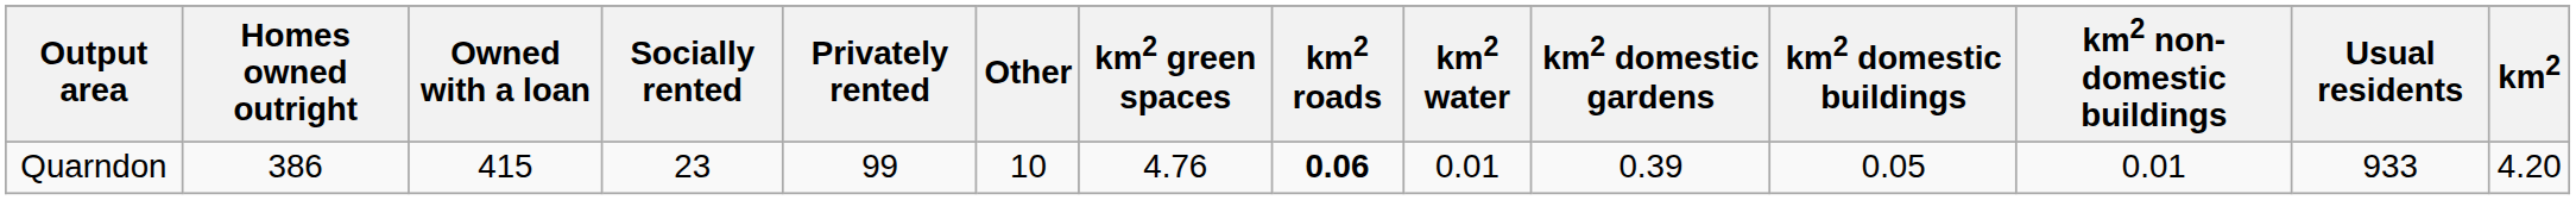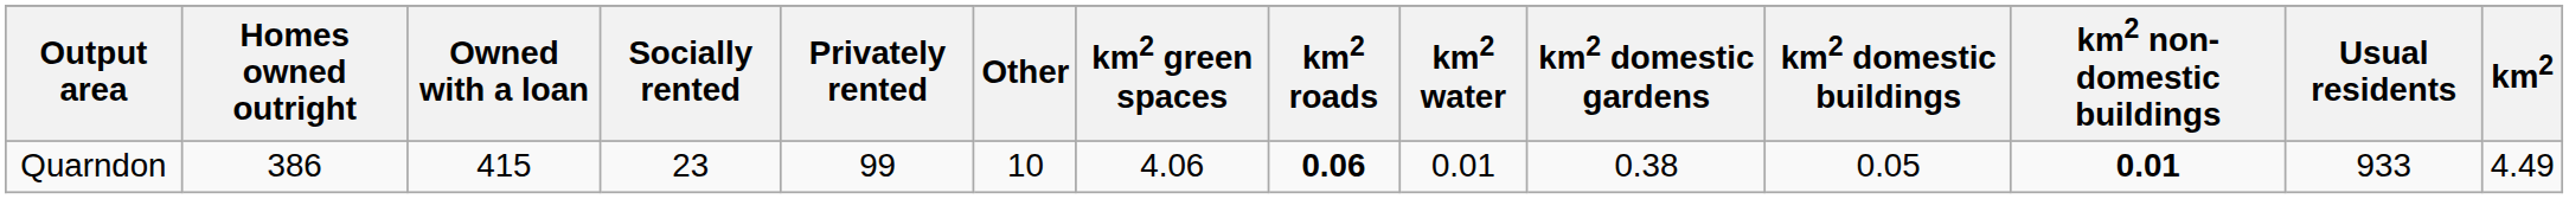Quarndon | km2 green spaces: 4.76 -> 4.06
Quarndon | km2 domestic gardens: 0.39 -> 0.38
Quarndon | km2 non-domestic buildings: normal -> bold
Quarndon | km2: 4.20 -> 4.49
